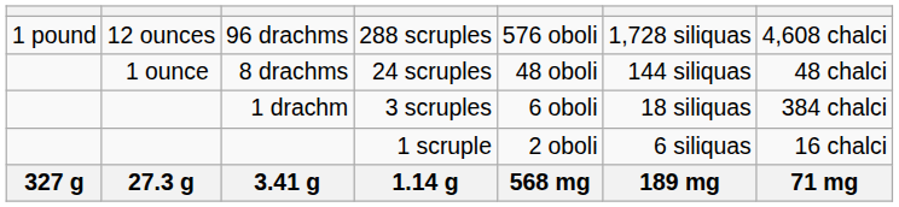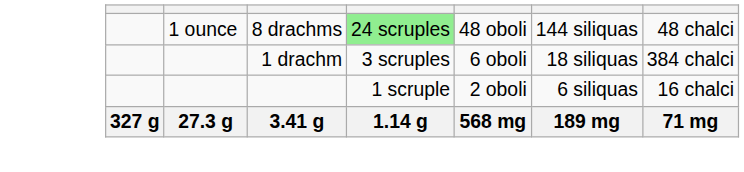- row: 1 pound | 12 ounces | 96 drachms | 288 scruples | 576 oboli | 1,728 siliquas | 4,608 chalci
8 drachms | column 4: no background -> lightgreen background
